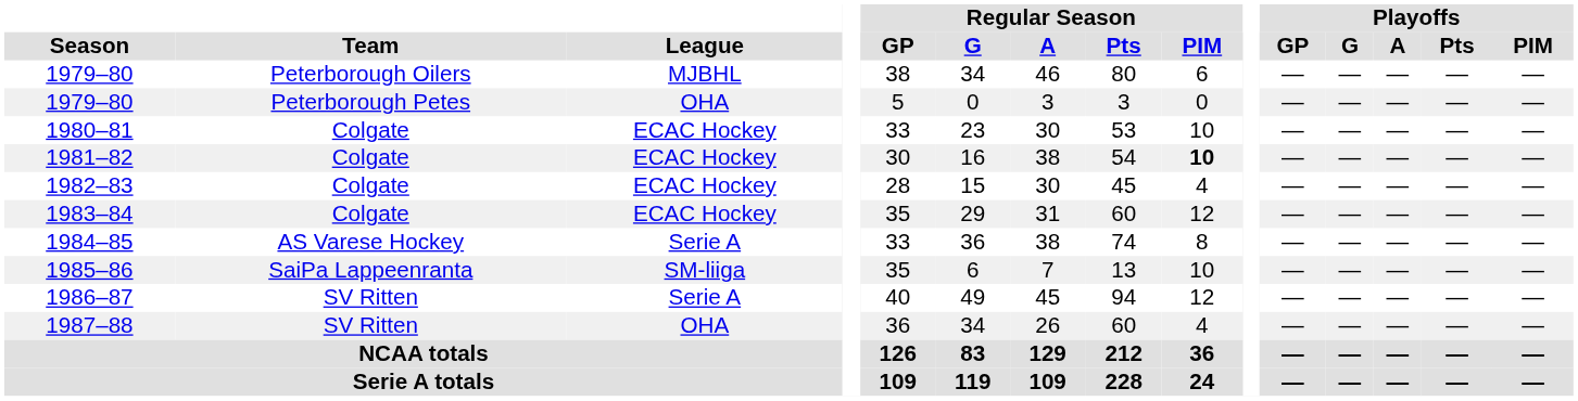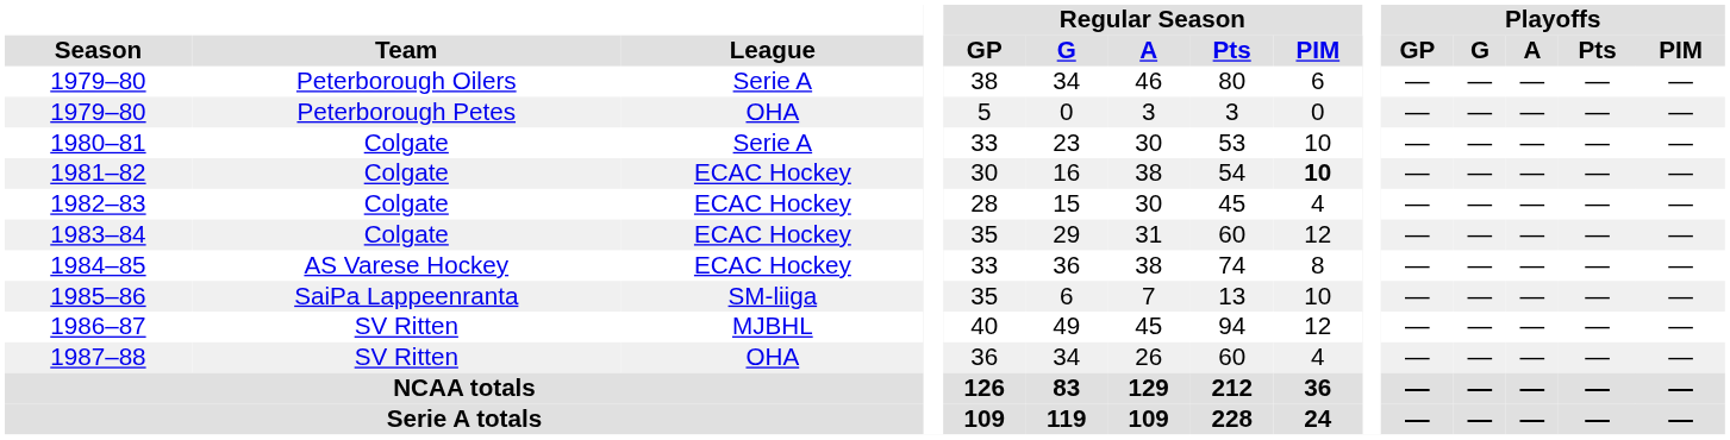1979–80 / Peterborough Oilers | League: MJBHL -> Serie A
1980–81 | League: ECAC Hockey -> Serie A
1984–85 | League: Serie A -> ECAC Hockey
1986–87 | League: Serie A -> MJBHL
